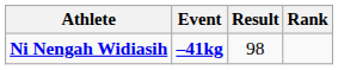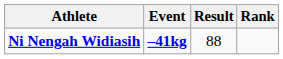Ni Nengah Widiasih | Result: 98 -> 88
